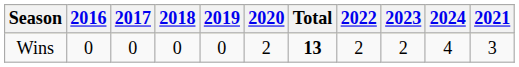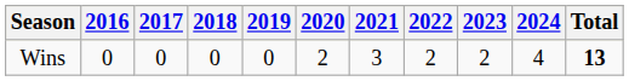columns swapped: 2021 <-> Total
